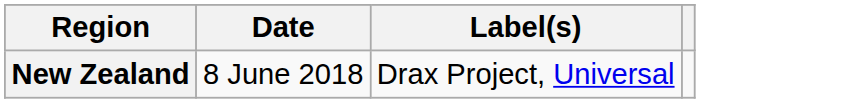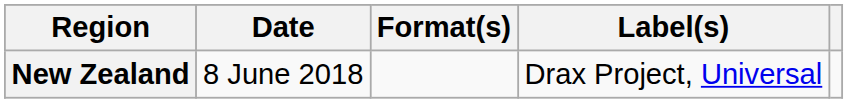+ column: Format(s)
